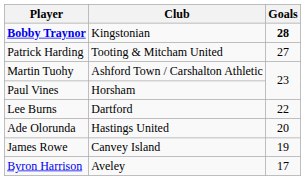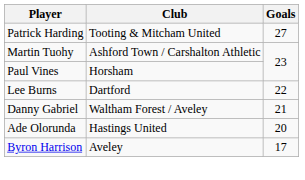- row: Bobby Traynor | Kingstonian | 28
+ row: Danny Gabriel | Waltham Forest / Aveley | 21
- row: James Rowe | Canvey Island | 19
